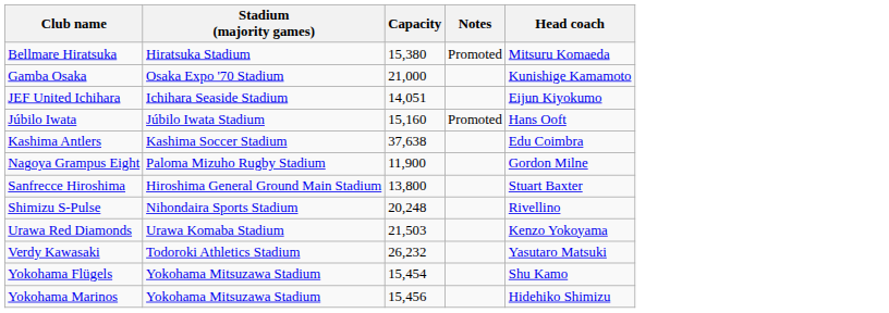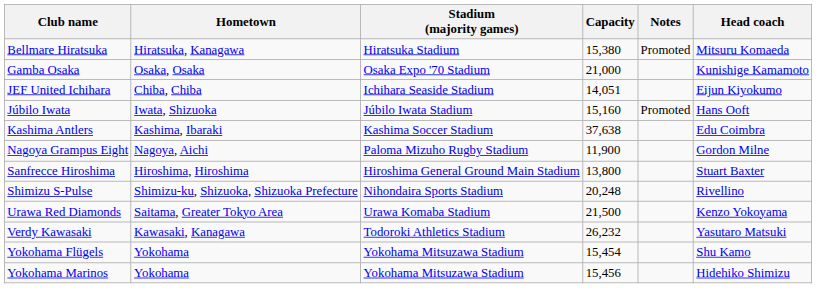+ column: Hometown | Hiratsuka, Kanagawa | Osaka, Osaka | Chiba, Chiba | Iwata, Shizuoka | Kashima, Ibaraki | Nagoya, Aichi | Hiroshima, Hiroshima | Shimizu-ku, Shizuoka, Shizuoka Prefecture | Saitama, Greater Tokyo Area | Kawasaki, Kanagawa | Yokohama | Yokohama
Urawa Red Diamonds | Capacity: 21,503 -> 21,500
